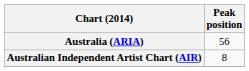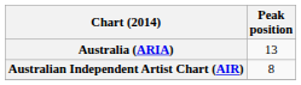Australia (ARIA) | Peak position: 56 -> 13
